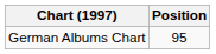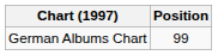German Albums Chart | Position: 95 -> 99
